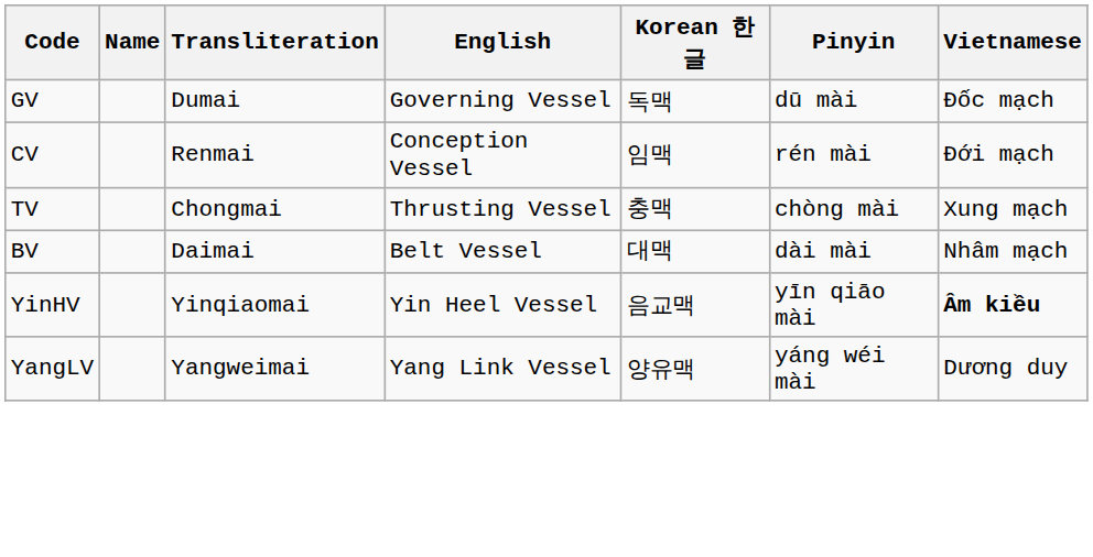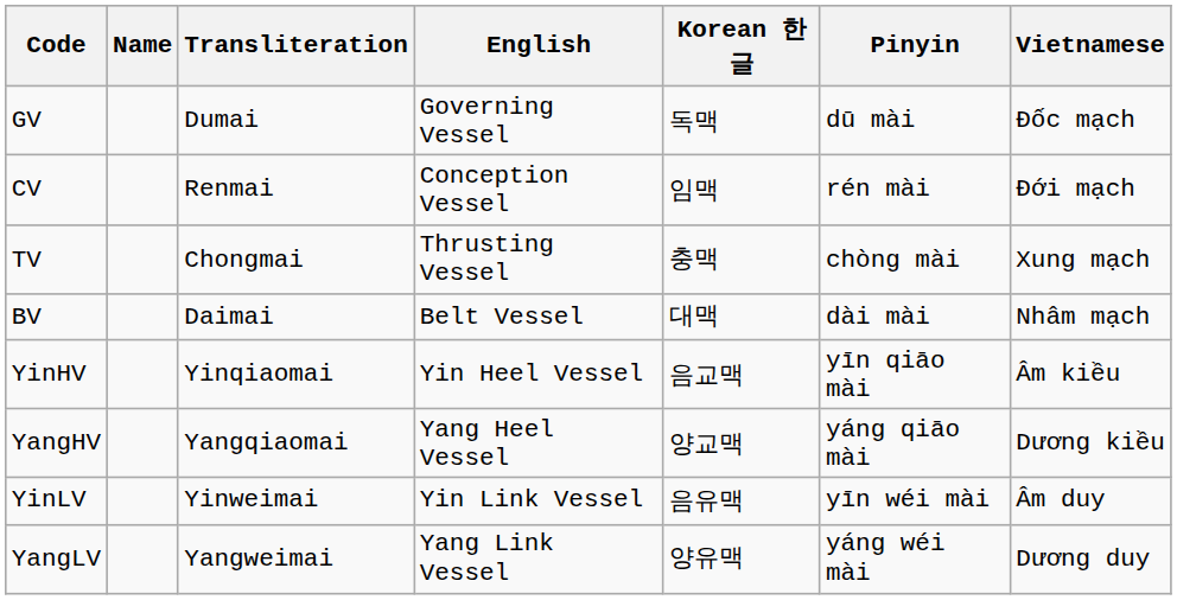YinHV | Vietnamese: bold -> normal
+ row: YangHV | Yangqiaomai | Yang Heel Vessel | 양교맥 | yáng qiāo mài | Dương kiều
+ row: YinLV | Yinweimai | Yin Link Vessel | 음유맥 | yīn wéi mài | Âm duy
